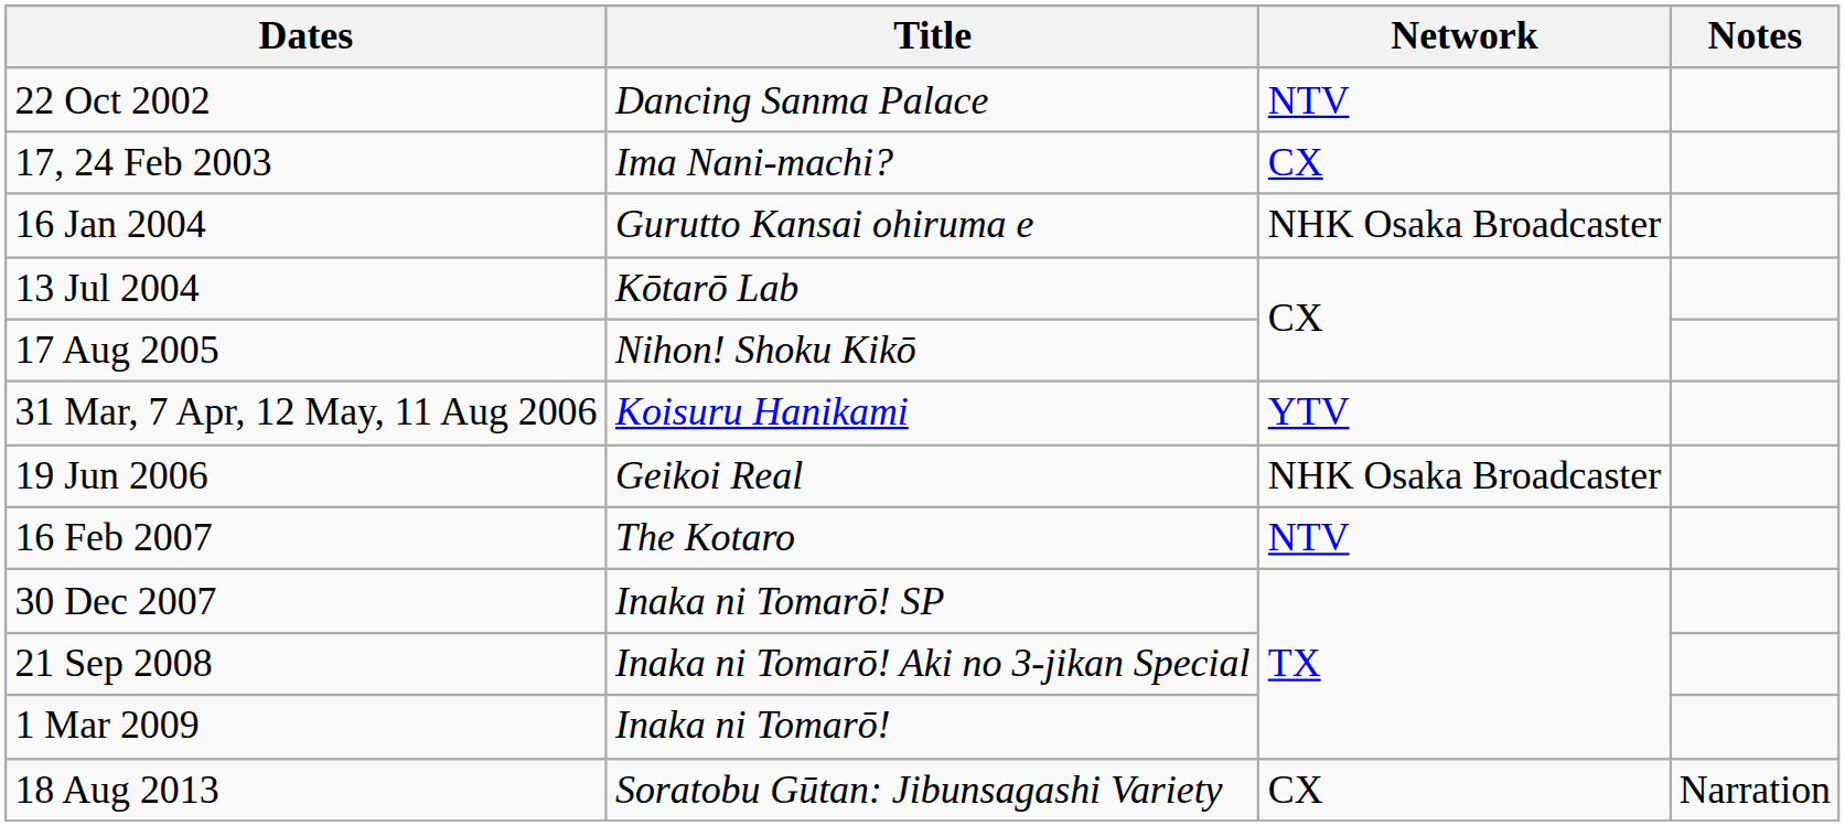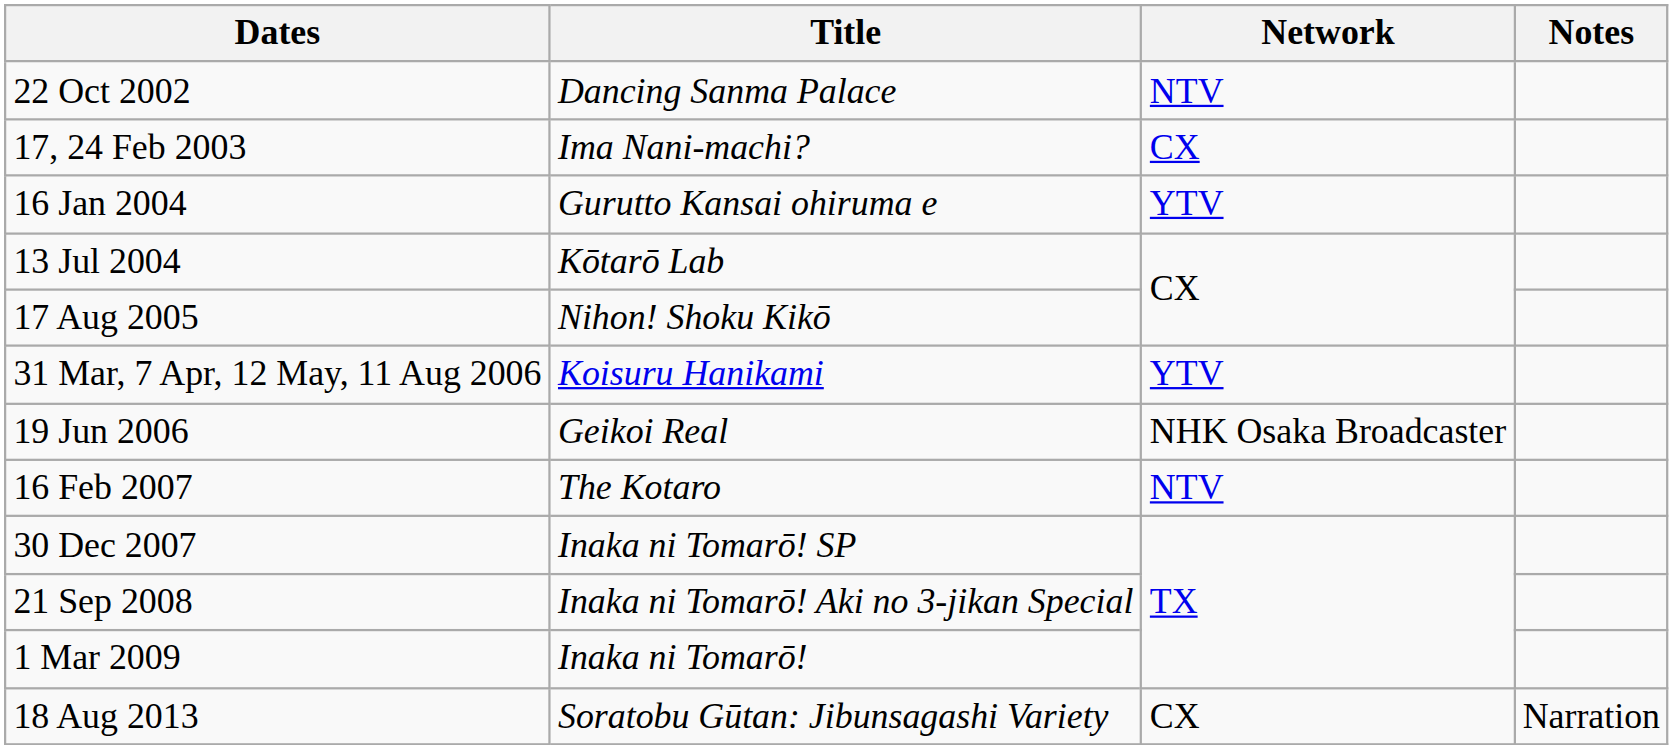16 Jan 2004 | Network: NHK Osaka Broadcaster -> YTV
